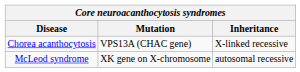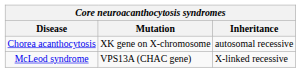Chorea acanthocytosis | Mutation: VPS13A (CHAC gene) -> XK gene on X-chromosome
Chorea acanthocytosis | Inheritance: X-linked recessive -> autosomal recessive
McLeod syndrome | Mutation: XK gene on X-chromosome -> VPS13A (CHAC gene)
McLeod syndrome | Inheritance: autosomal recessive -> X-linked recessive
